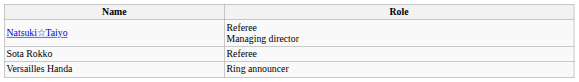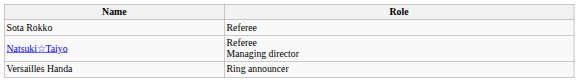rows swapped: Natsuki☆Taiyo <-> Sota Rokko
